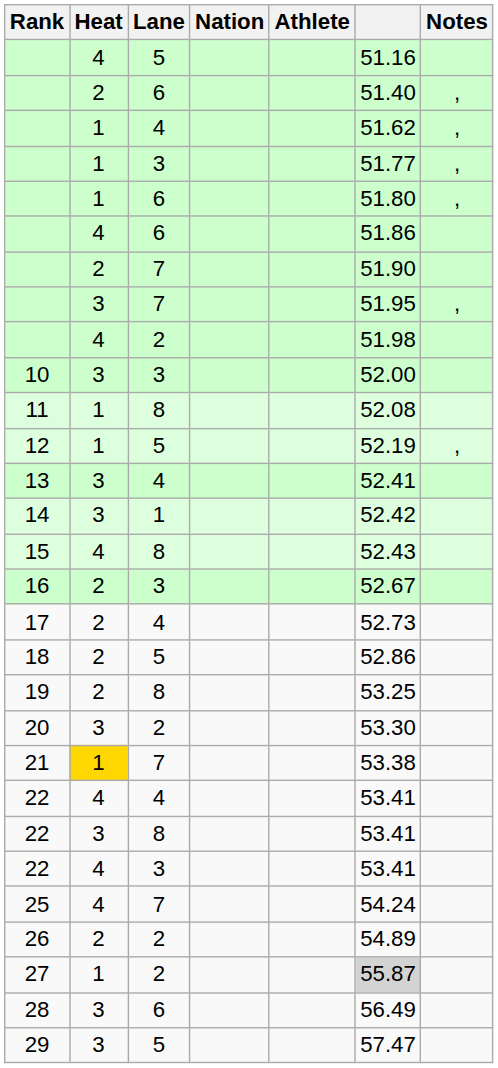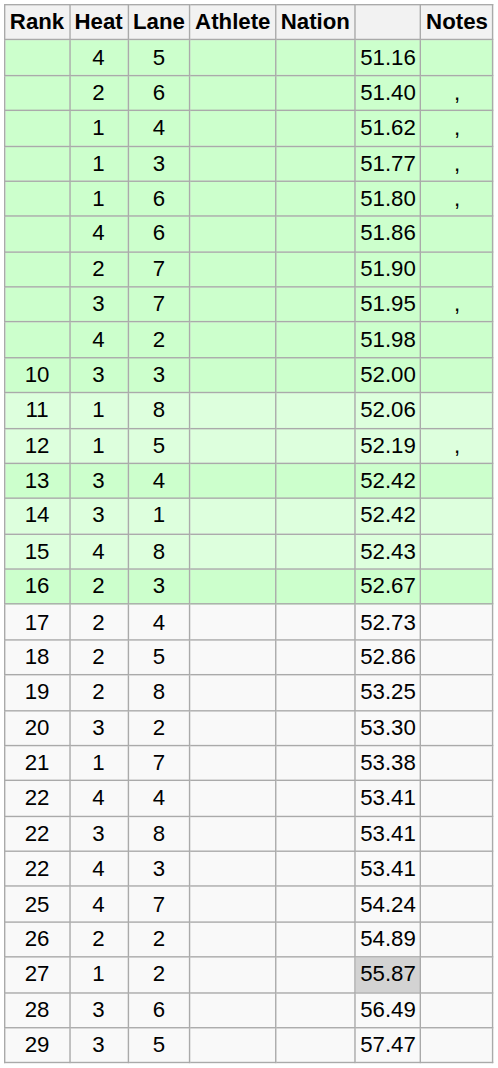columns swapped: Athlete <-> Nation
11 | column 6: 52.08 -> 52.06
13 | column 6: 52.41 -> 52.42
21 | Heat: gold background -> no background
